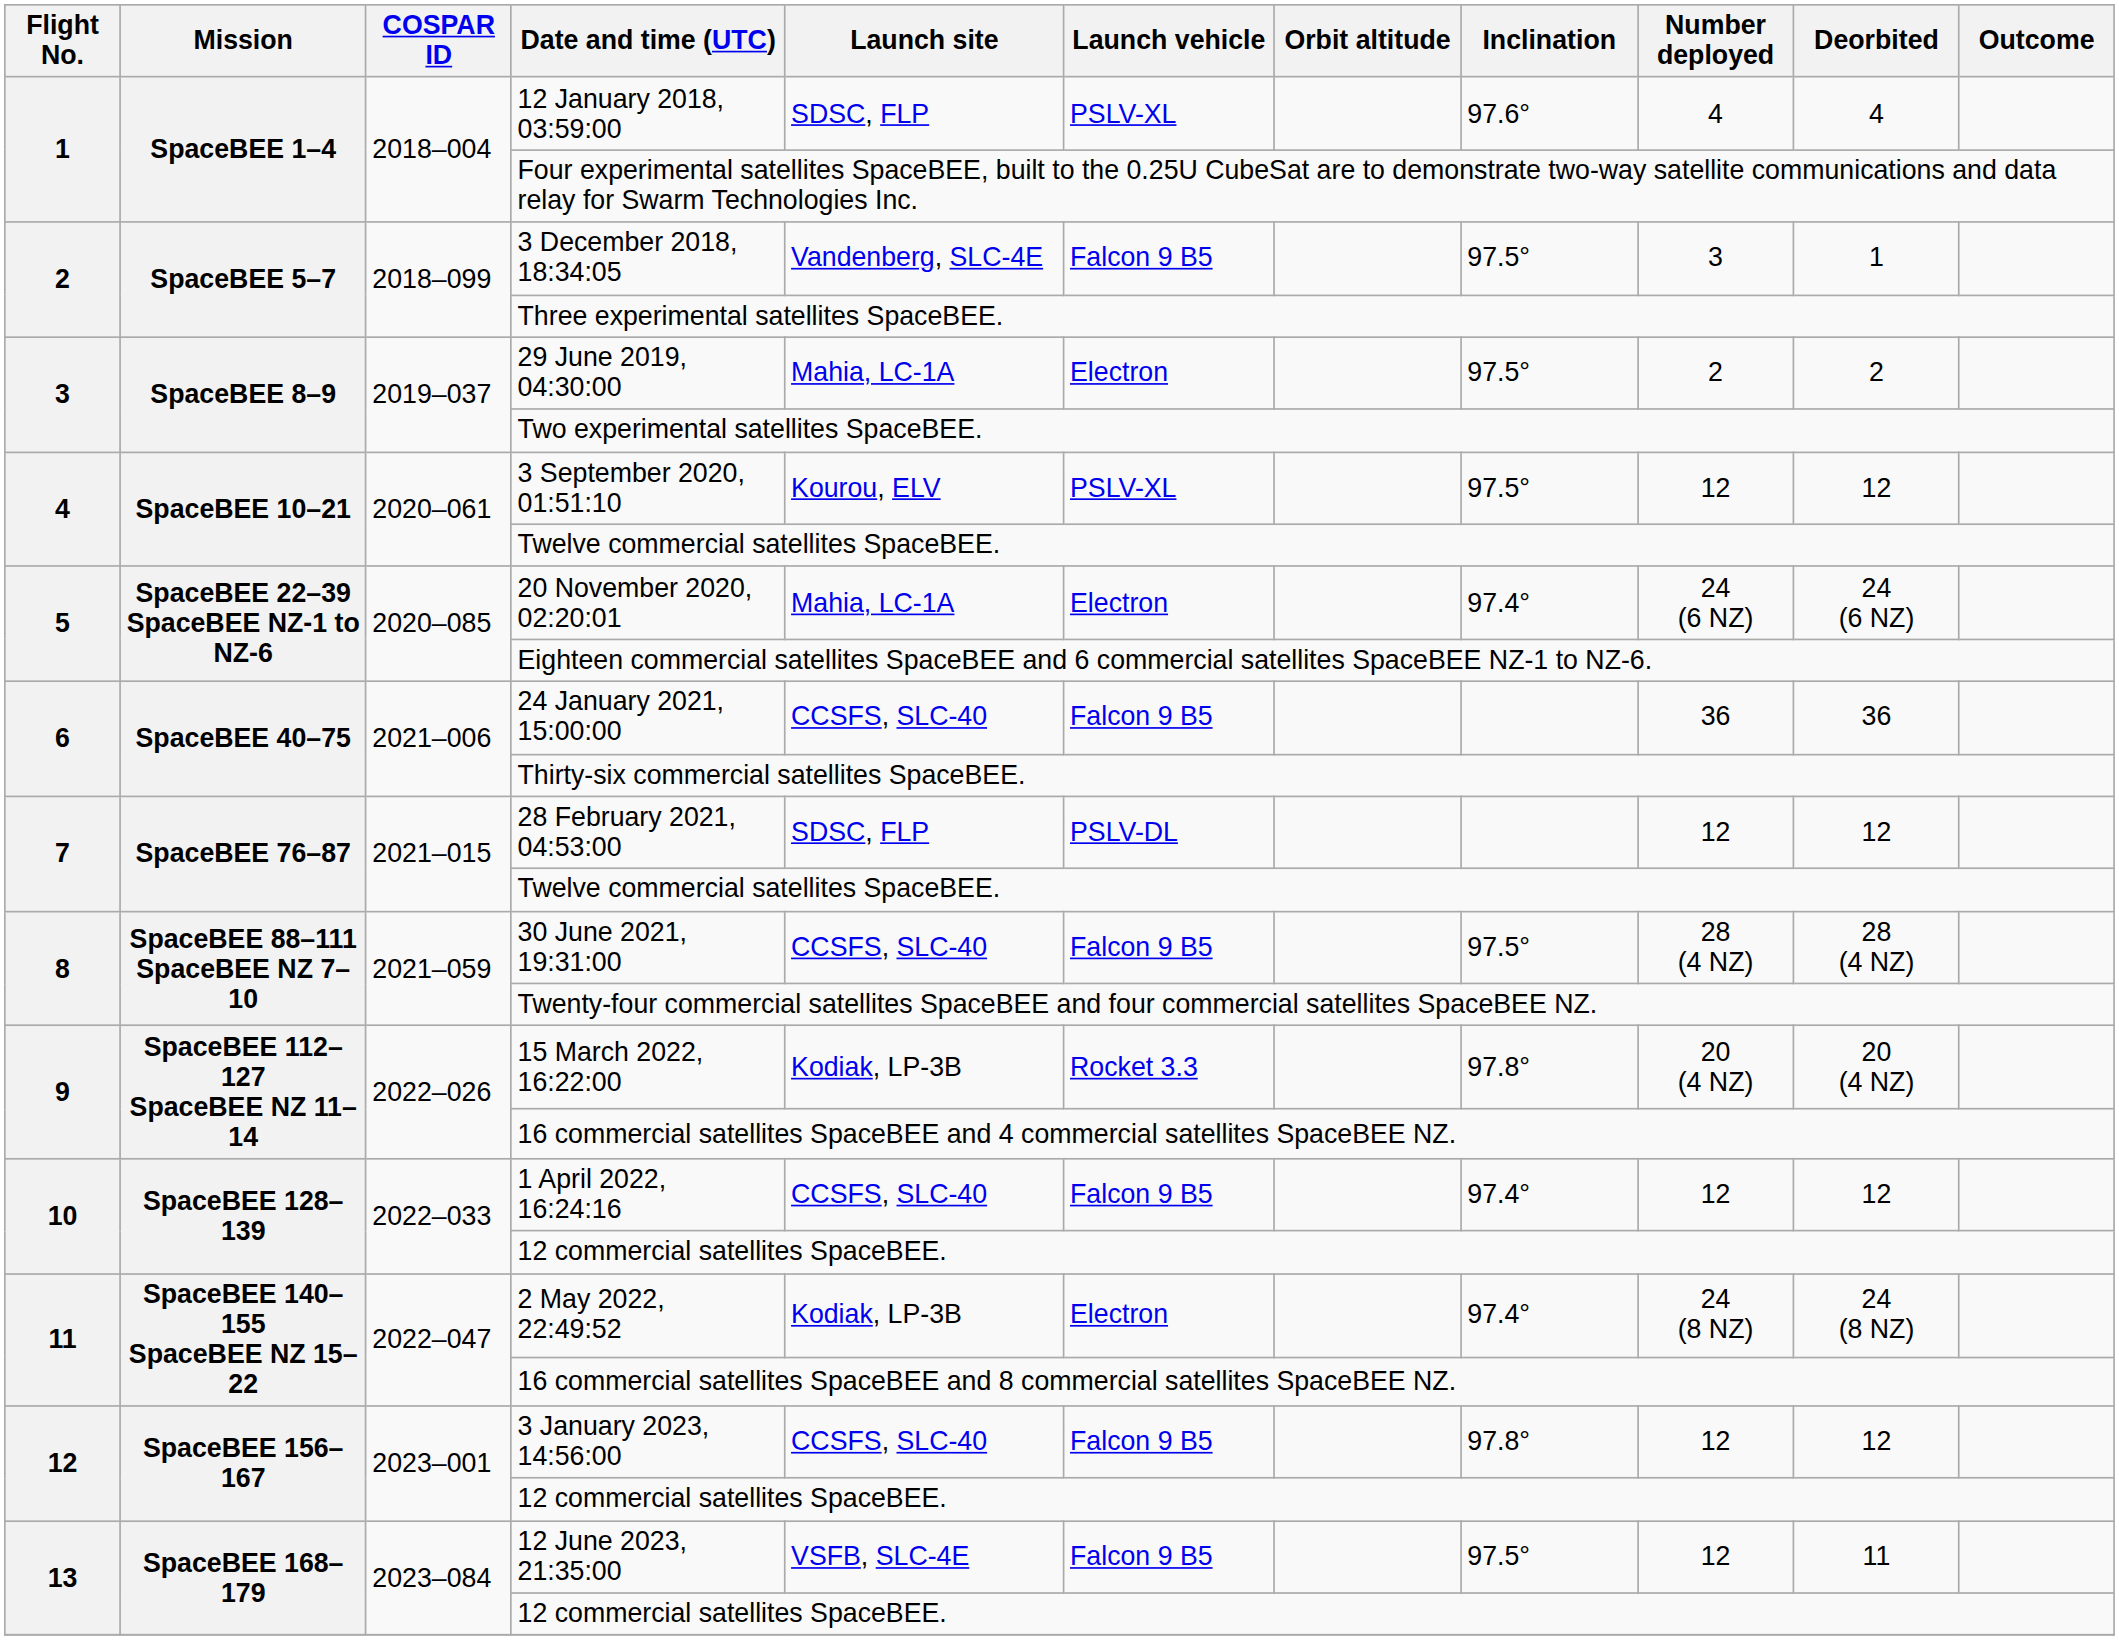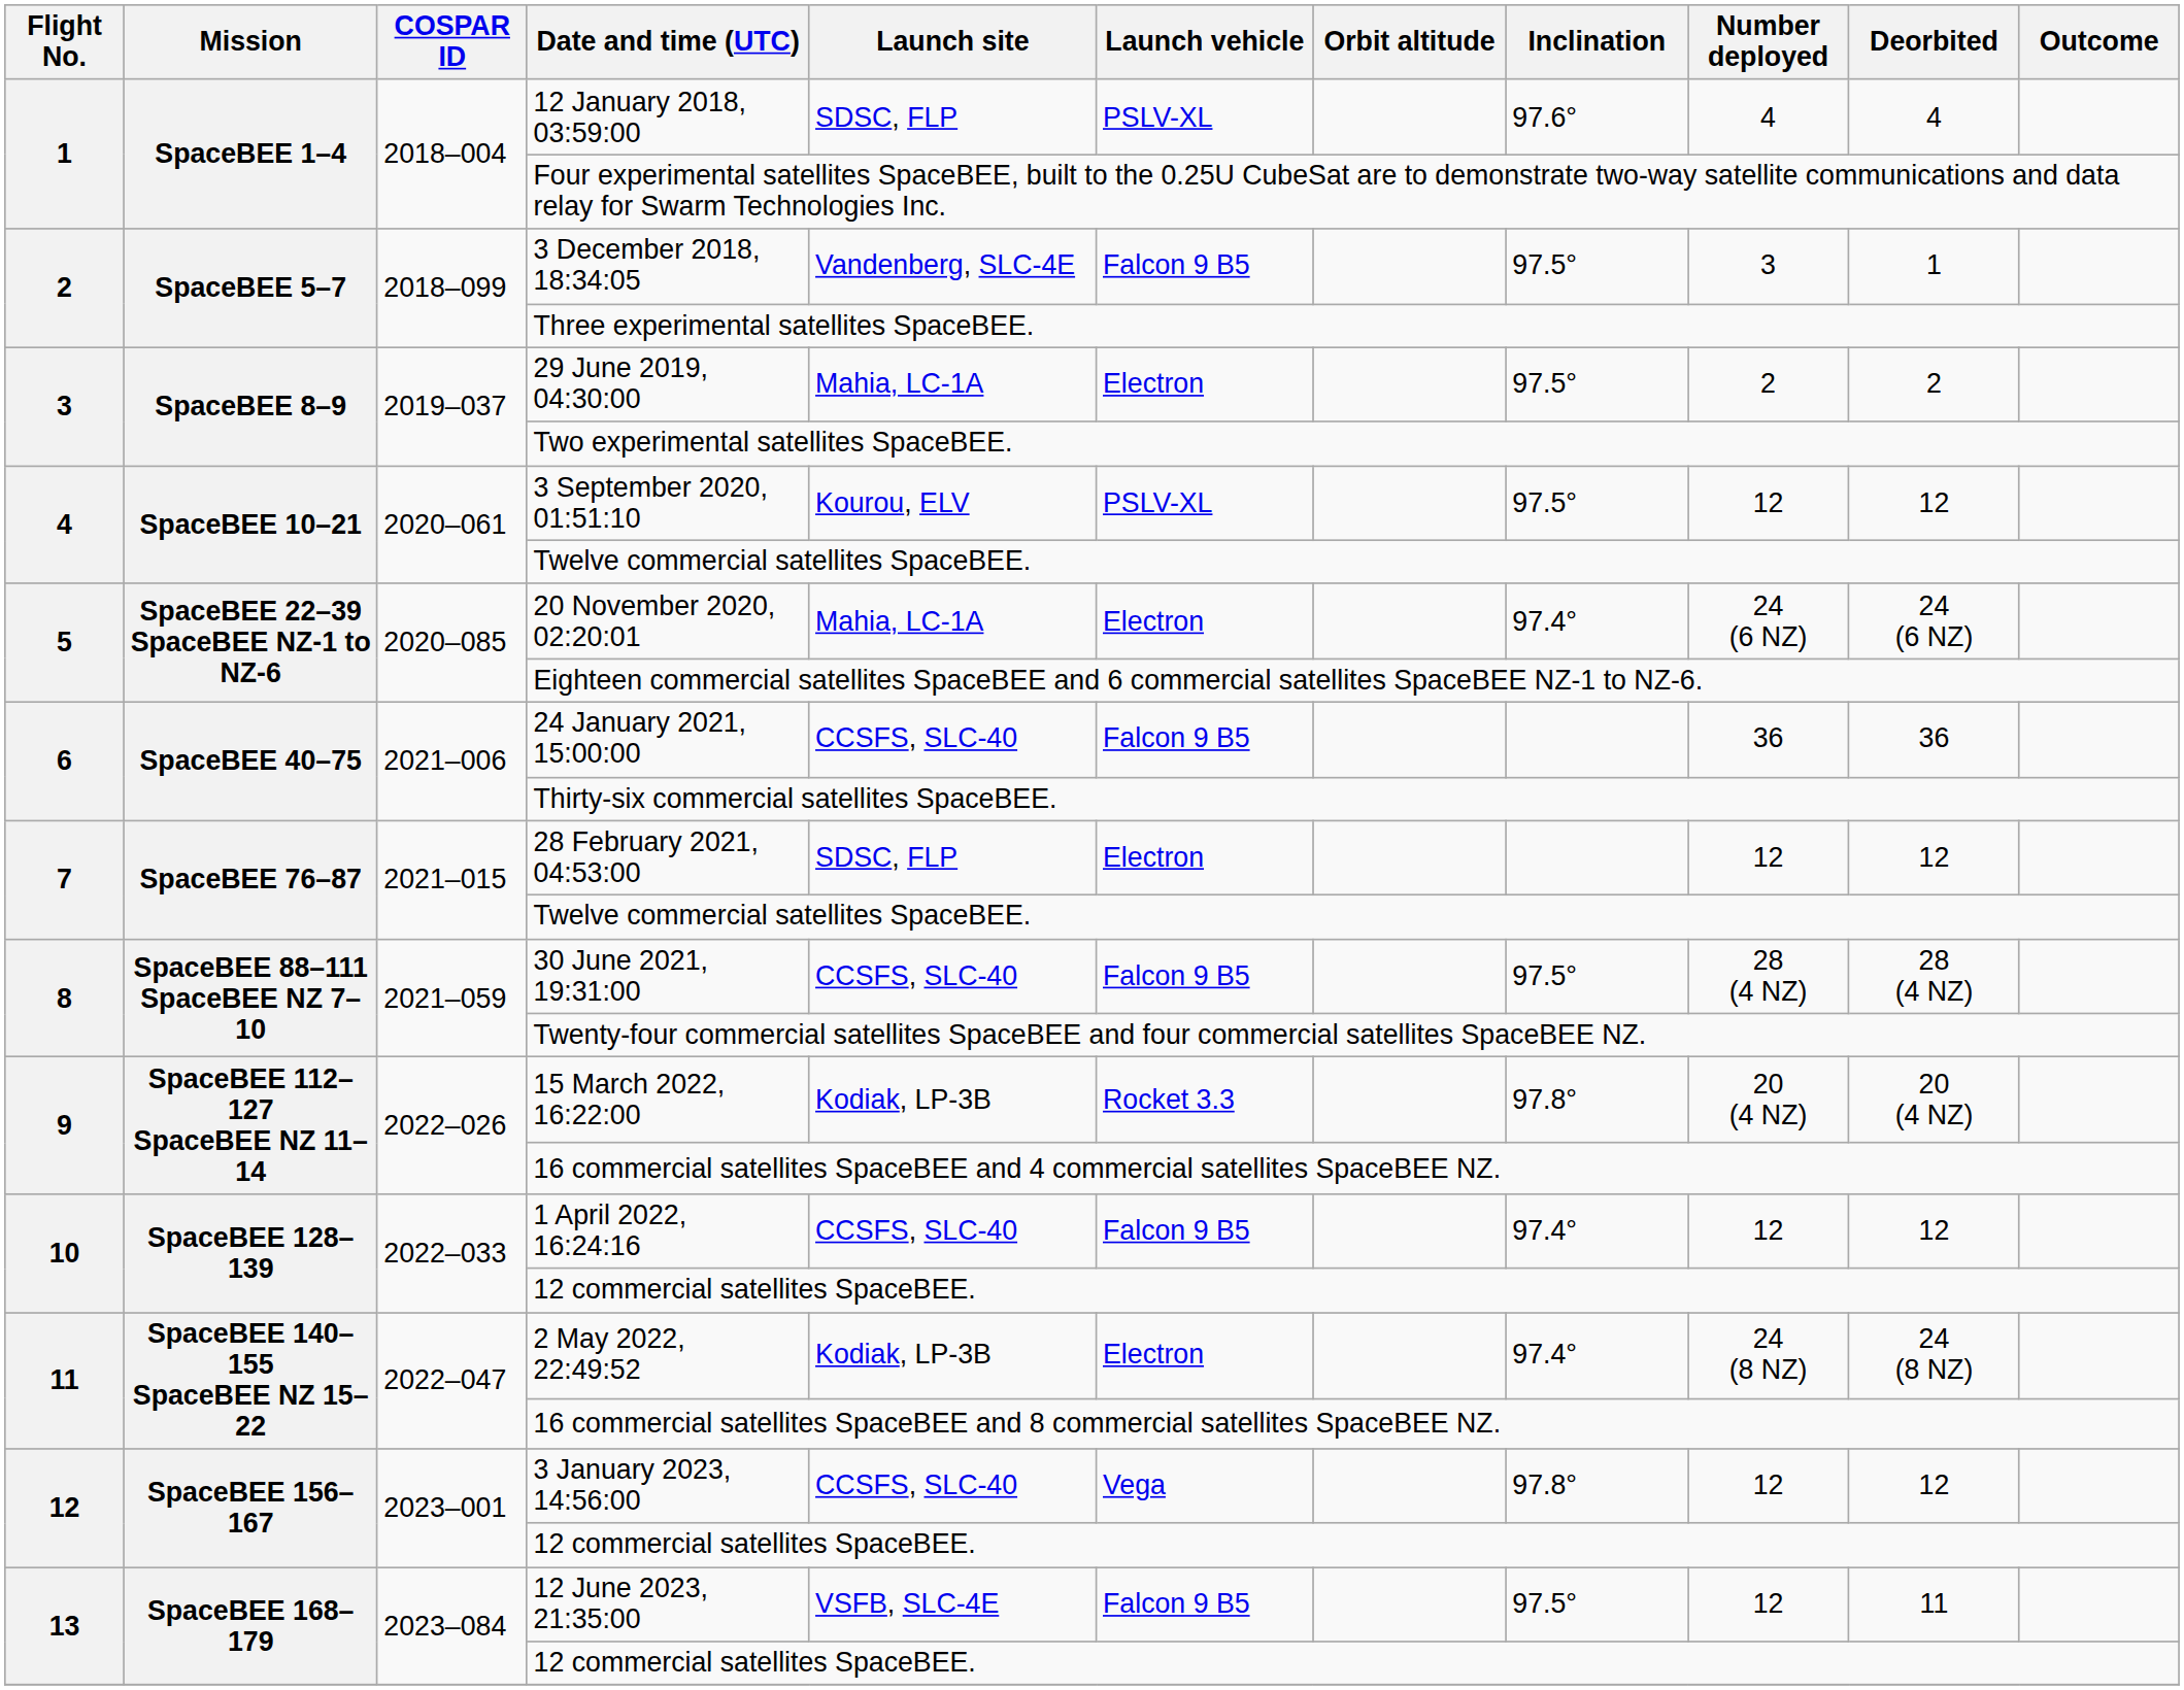28 February 2021, 04:53:00 | Launch vehicle: PSLV-DL -> Electron
3 January 2023, 14:56:00 | Launch vehicle: Falcon 9 B5 -> Vega
